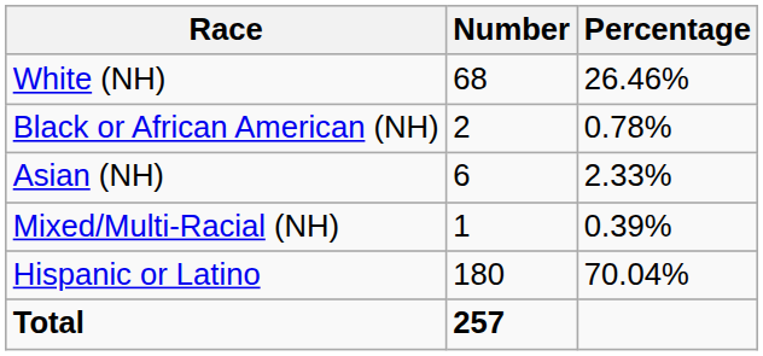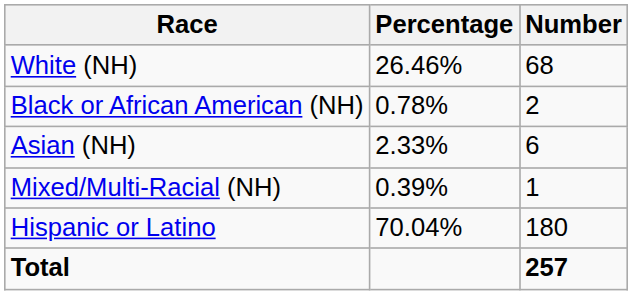columns swapped: Number <-> Percentage
